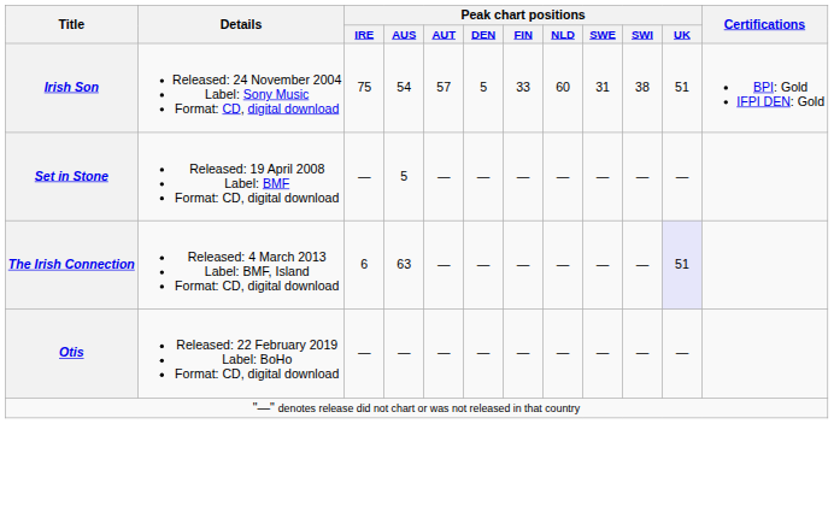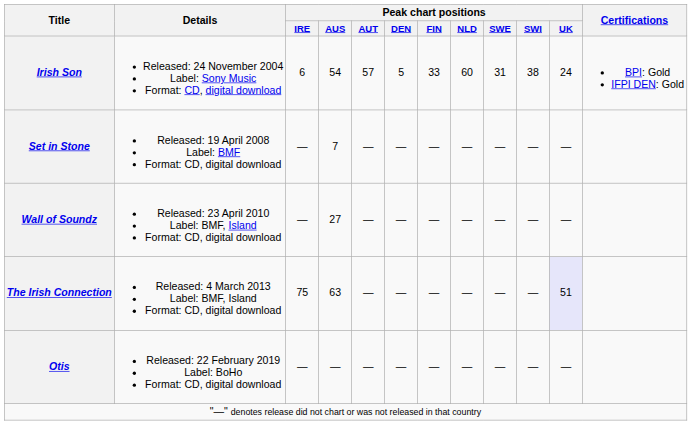Irish Son | Peak chart positions / IRE: 75 -> 6
Irish Son | Peak chart positions / UK: 51 -> 24
Set in Stone | Peak chart positions / AUS: 5 -> 7
+ row: Wall of Soundz | Released: 23 April 2010 Label: BMF, Island Format: CD, digital download | — | 27 | — | — | — | — | — | — | —
The Irish Connection | Peak chart positions / IRE: 6 -> 75
